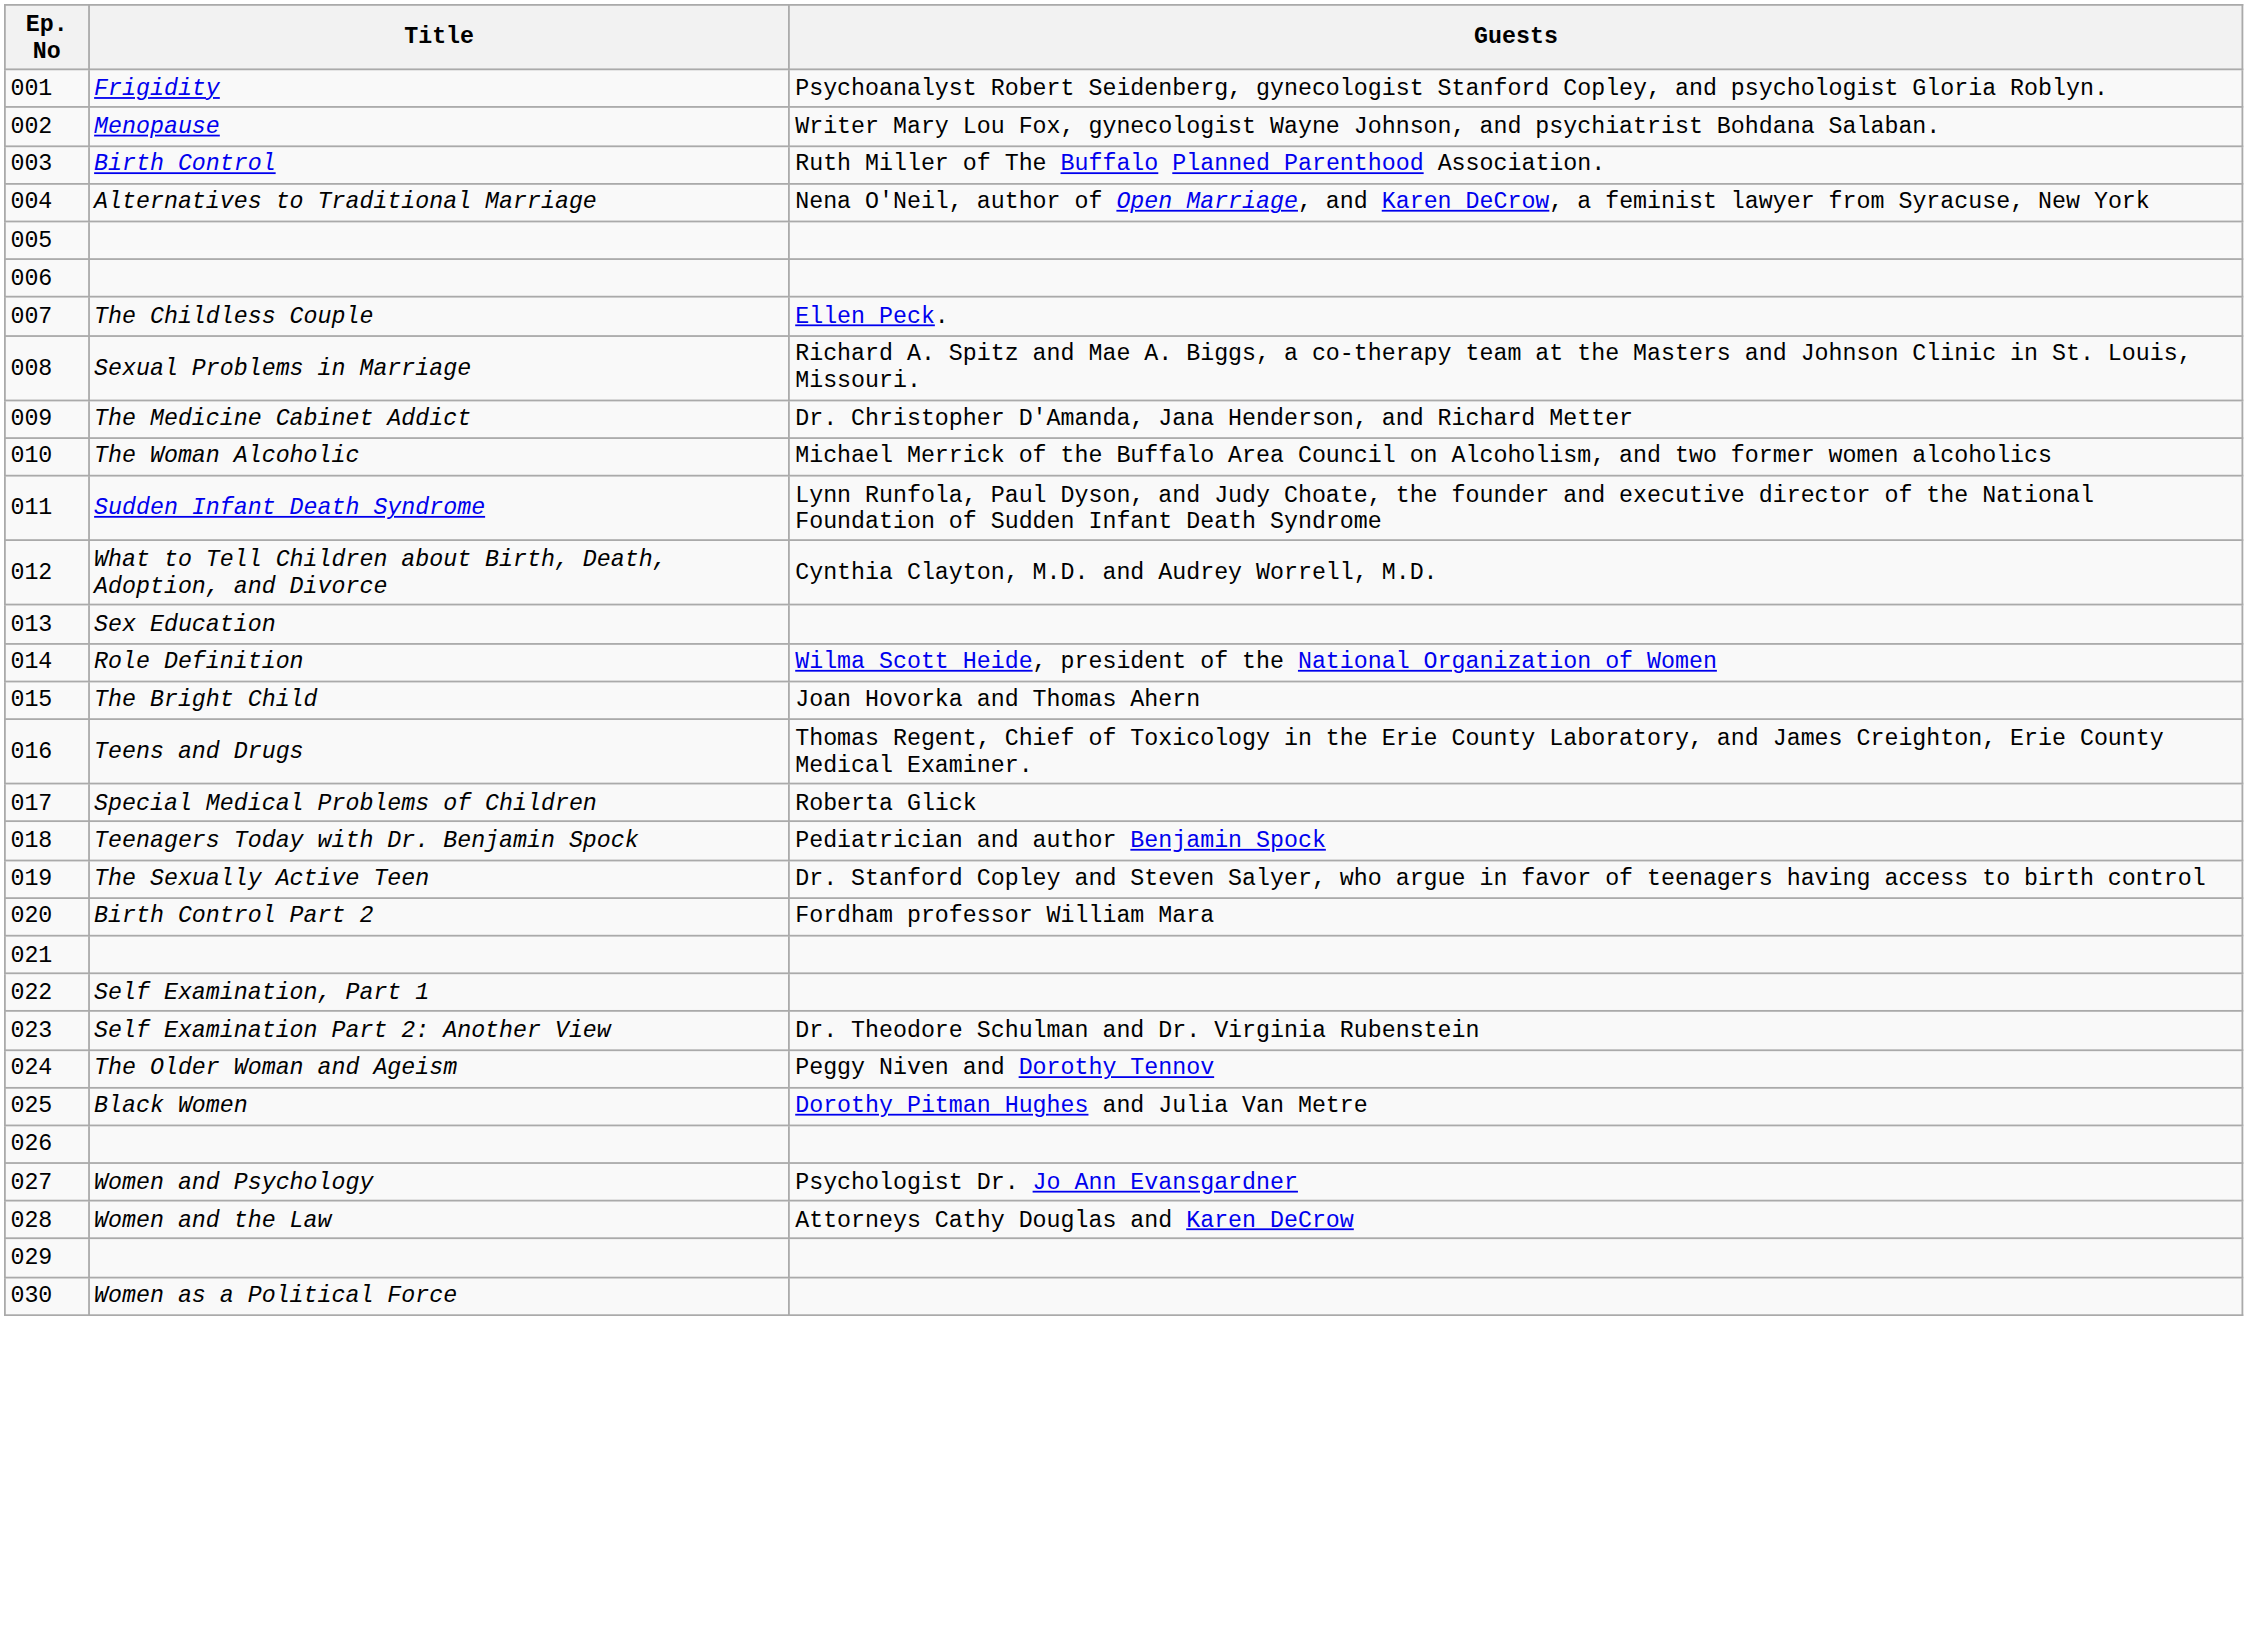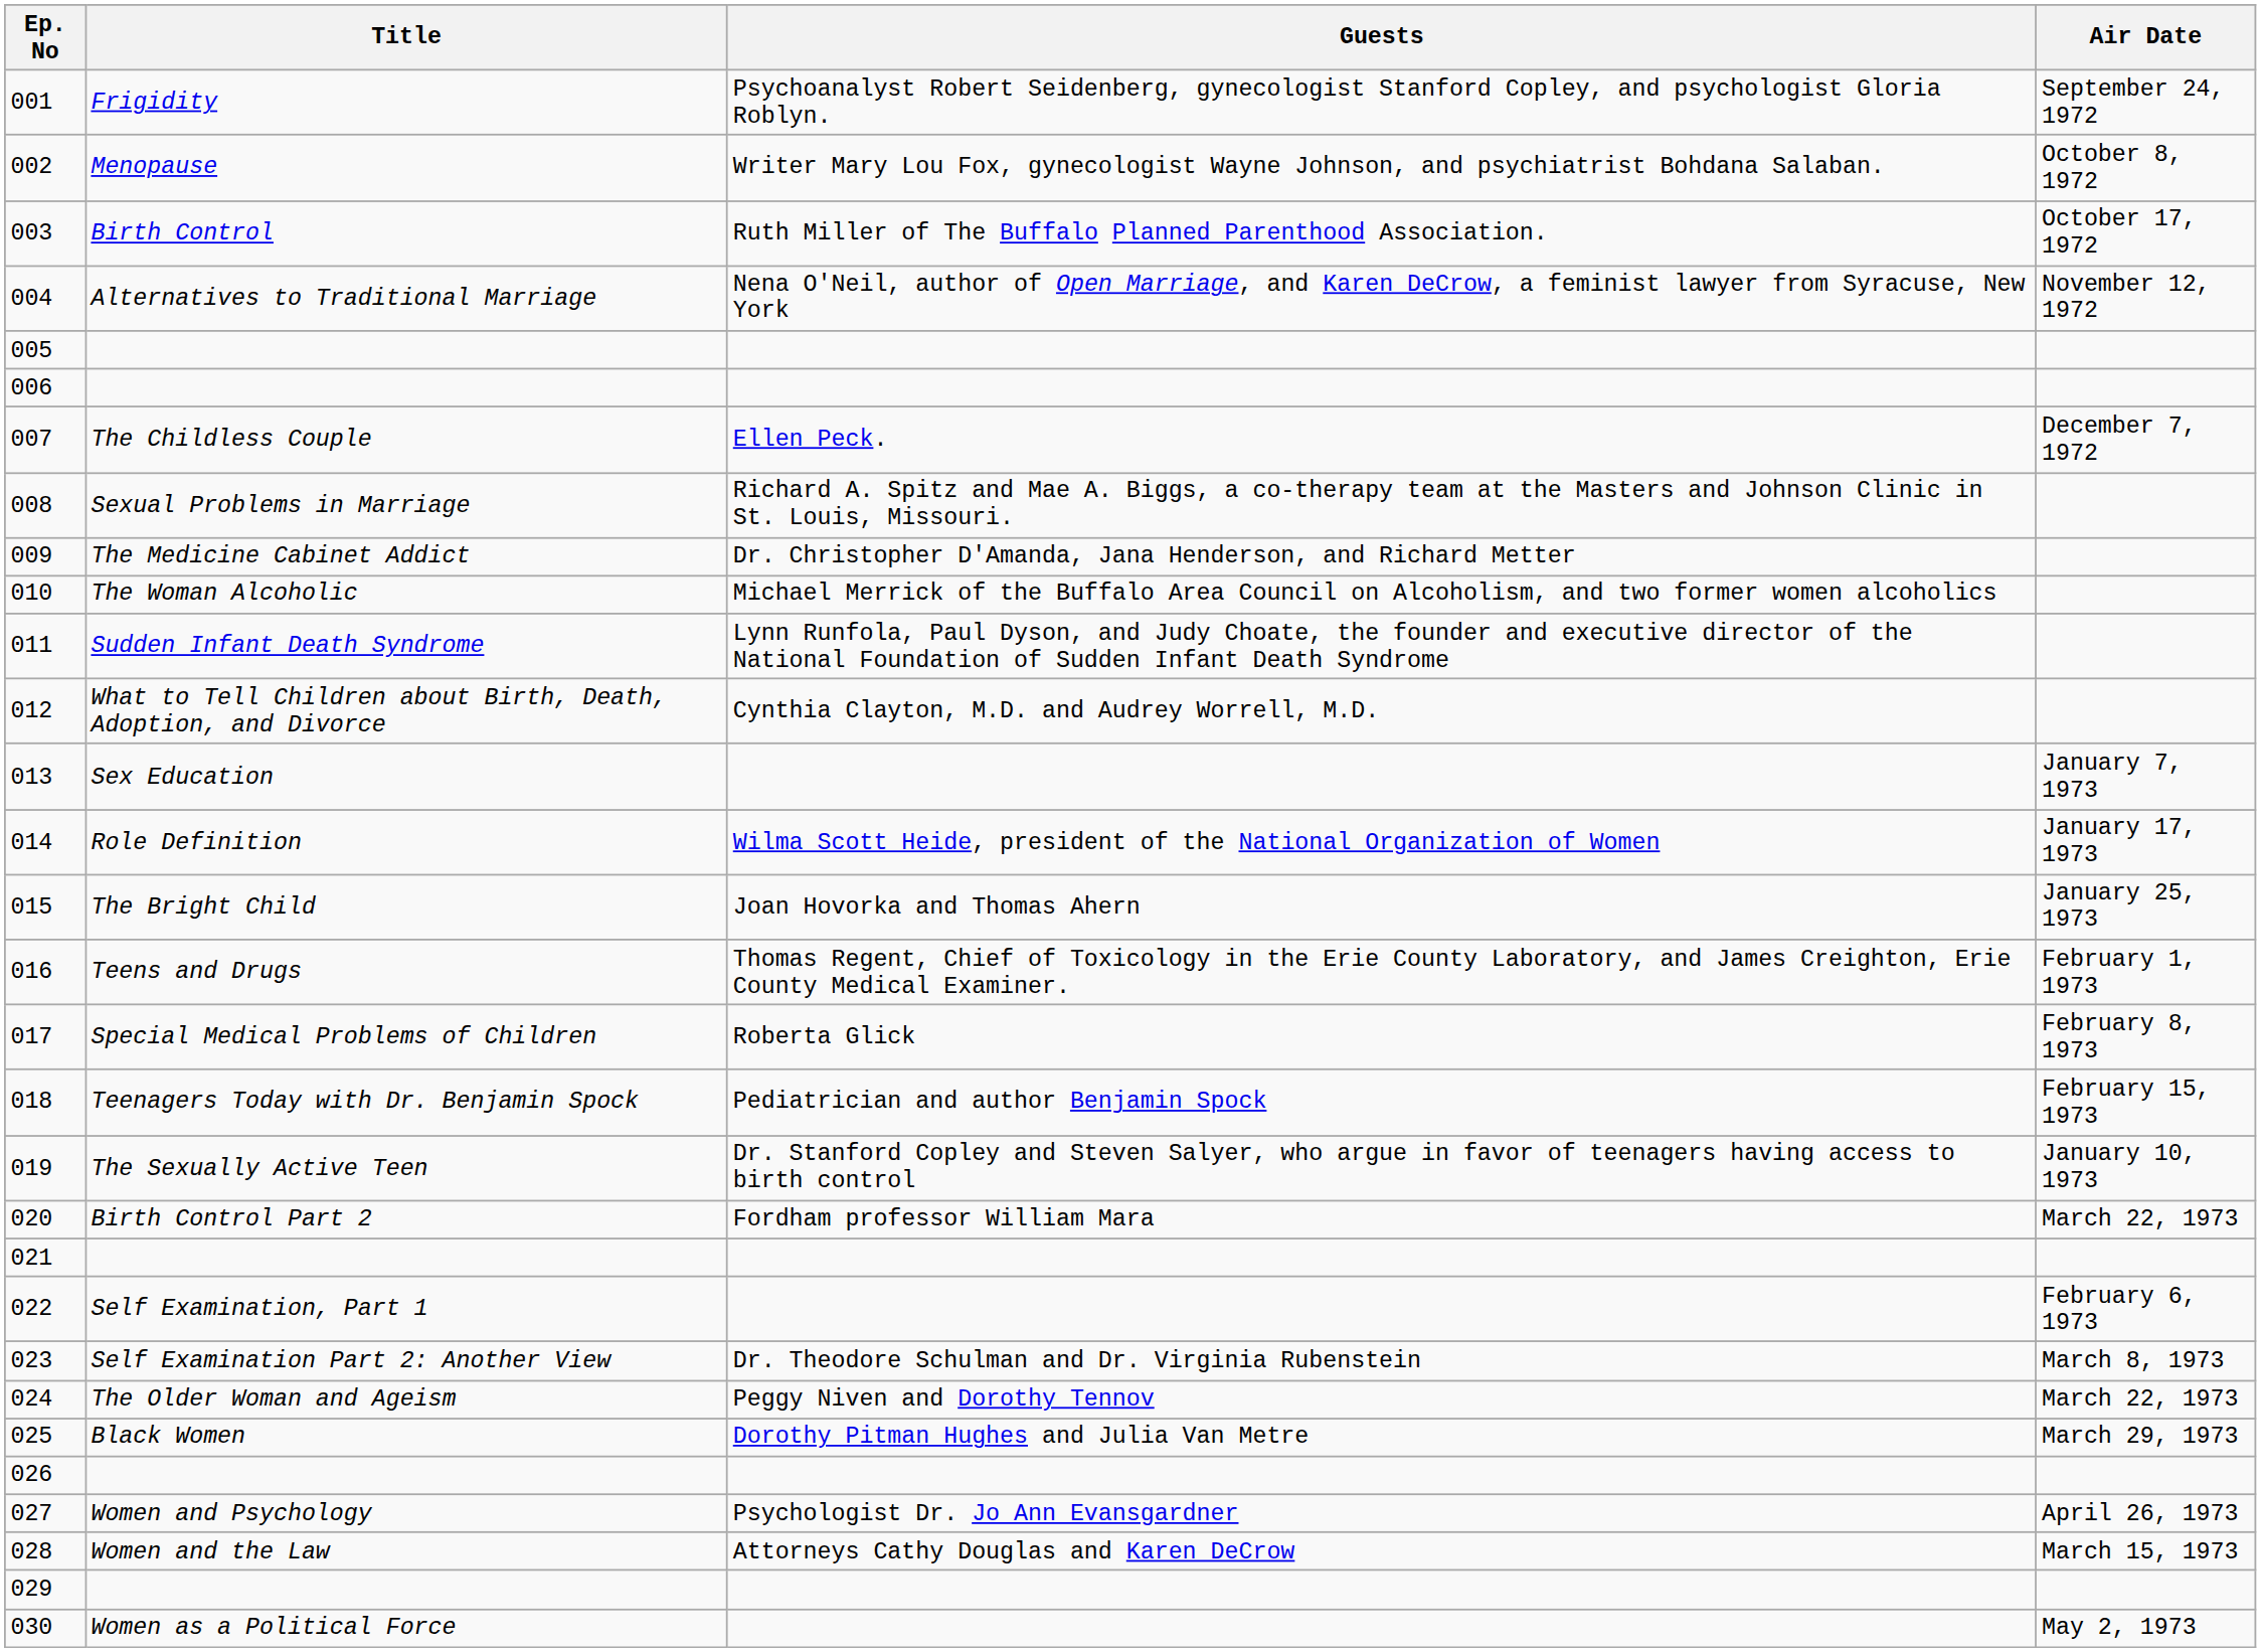+ column: Air Date | September 24, 1972 | October 8, 1972 | October 17, 1972 | November 12, 1972 | December 7, 1972 | January 7, 1973 | January 17, 1973 | January 25, 1973 | February 1, 1973 | February 8, 1973 | February 15, 1973 | January 10, 1973 | March 22, 1973 | February 6, 1973 | March 8, 1973 | March 22, 1973 | March 29, 1973 | April 26, 1973 | March 15, 1973 | May 2, 1973
